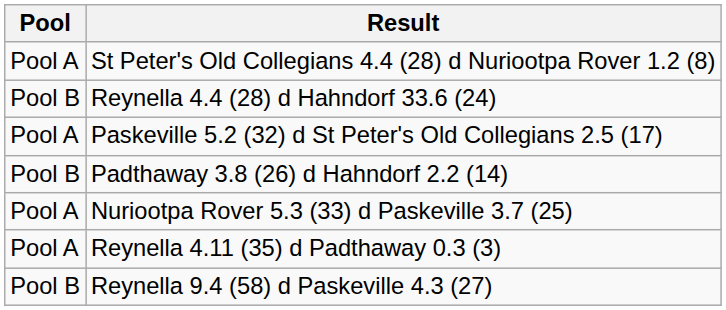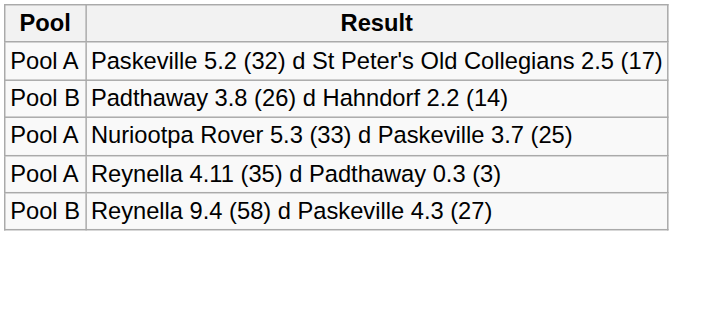- row: Pool A | St Peter's Old Collegians 4.4 (28) d Nuriootpa Rover 1.2 (8)
- row: Pool B | Reynella 4.4 (28) d Hahndorf 33.6 (24)
